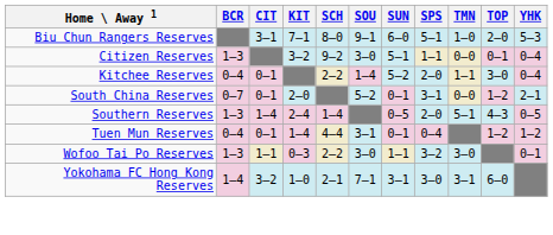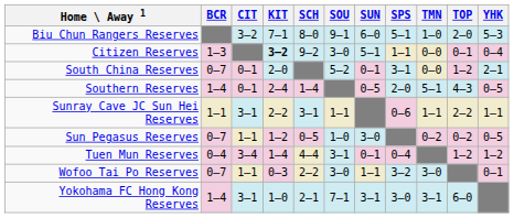Biu Chun Rangers Reserves | CIT: 3–1 -> 3–2
Citizen Reserves | KIT: normal -> bold
- row: Kitchee Reserves | 0–4 | 0–1 | 2–2 | 1–4 | 5–2 | 2–0 | 1–1 | 3–0 | 0–4
Southern Reserves | BCR: 1–3 -> 1–4
Southern Reserves | CIT: 1–4 -> 0–1
+ row: Sunray Cave JC Sun Hei Reserves | 1–1 | 3–1 | 2–2 | 3–1 | 1–1 | 0–6 | 1–1 | 2–2 | 1–1
+ row: Sun Pegasus Reserves | 0–7 | 1–1 | 1–2 | 0–5 | 1–0 | 3–0 | 0–2 | 0–2 | 0–5
Tuen Mun Reserves | CIT: 0–1 -> 3–4
Wofoo Tai Po Reserves | BCR: 1–3 -> 0–7
Yokohama FC Hong Kong Reserves | CIT: 3–2 -> 3–1
